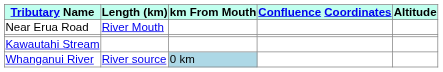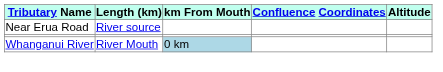Near Erua Road | Length (km): River Mouth -> River source
- row: Kawautahi Stream
Whanganui River | Length (km): River source -> River Mouth
